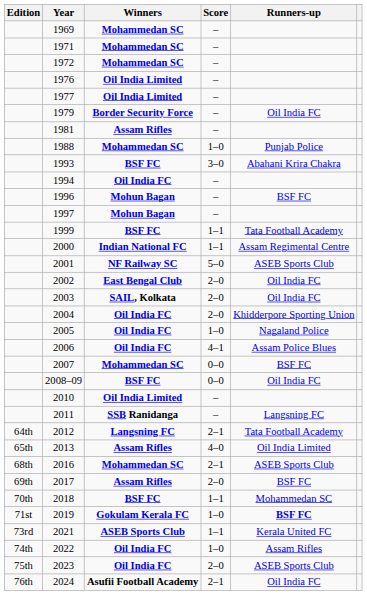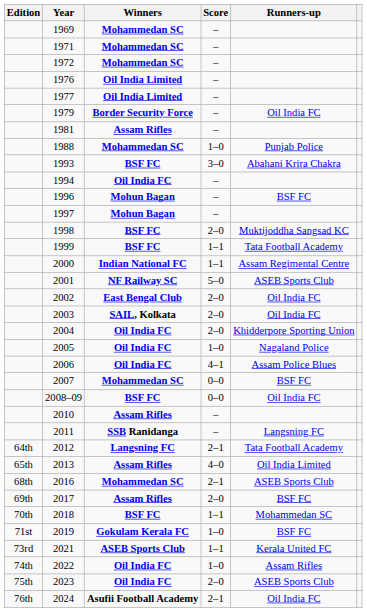+ row: 1998 | BSF FC | 2–0 | Muktijoddha Sangsad KC
2010 | Winners: Oil India Limited -> Assam Rifles
2019 | Runners-up: bold -> normal
